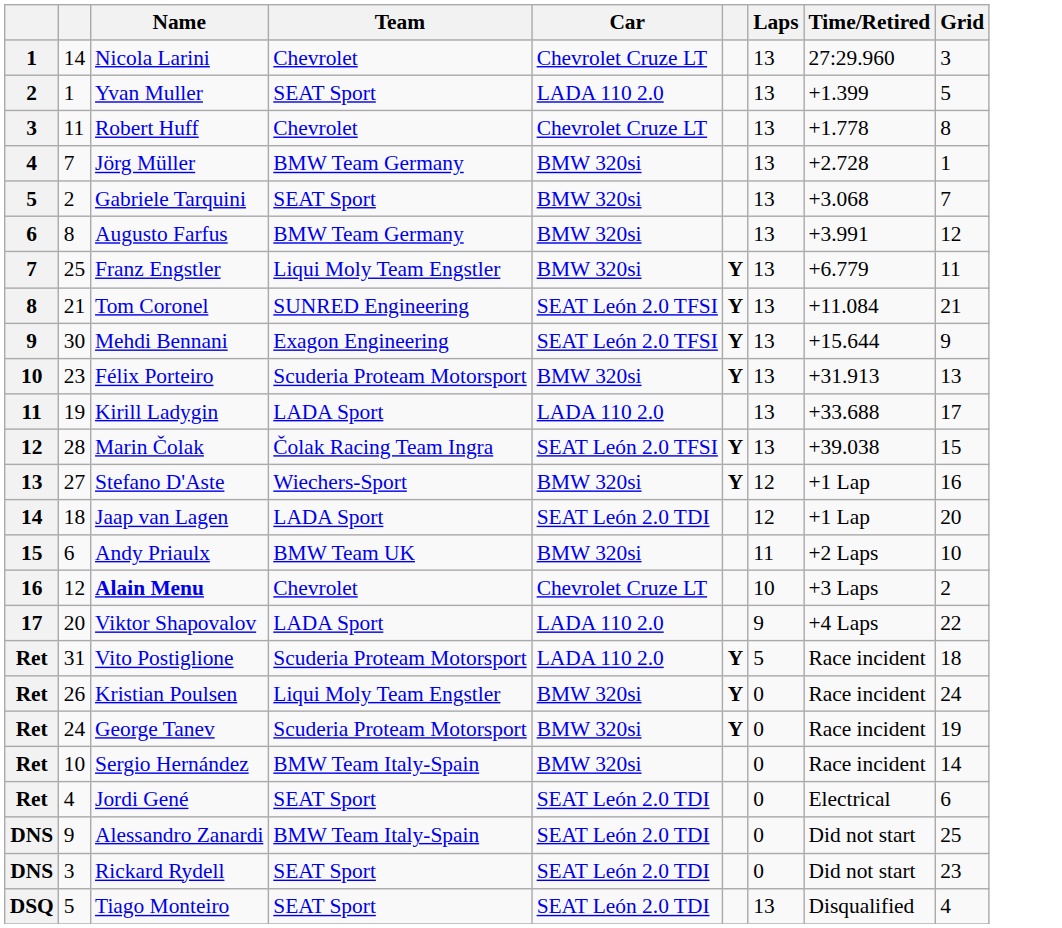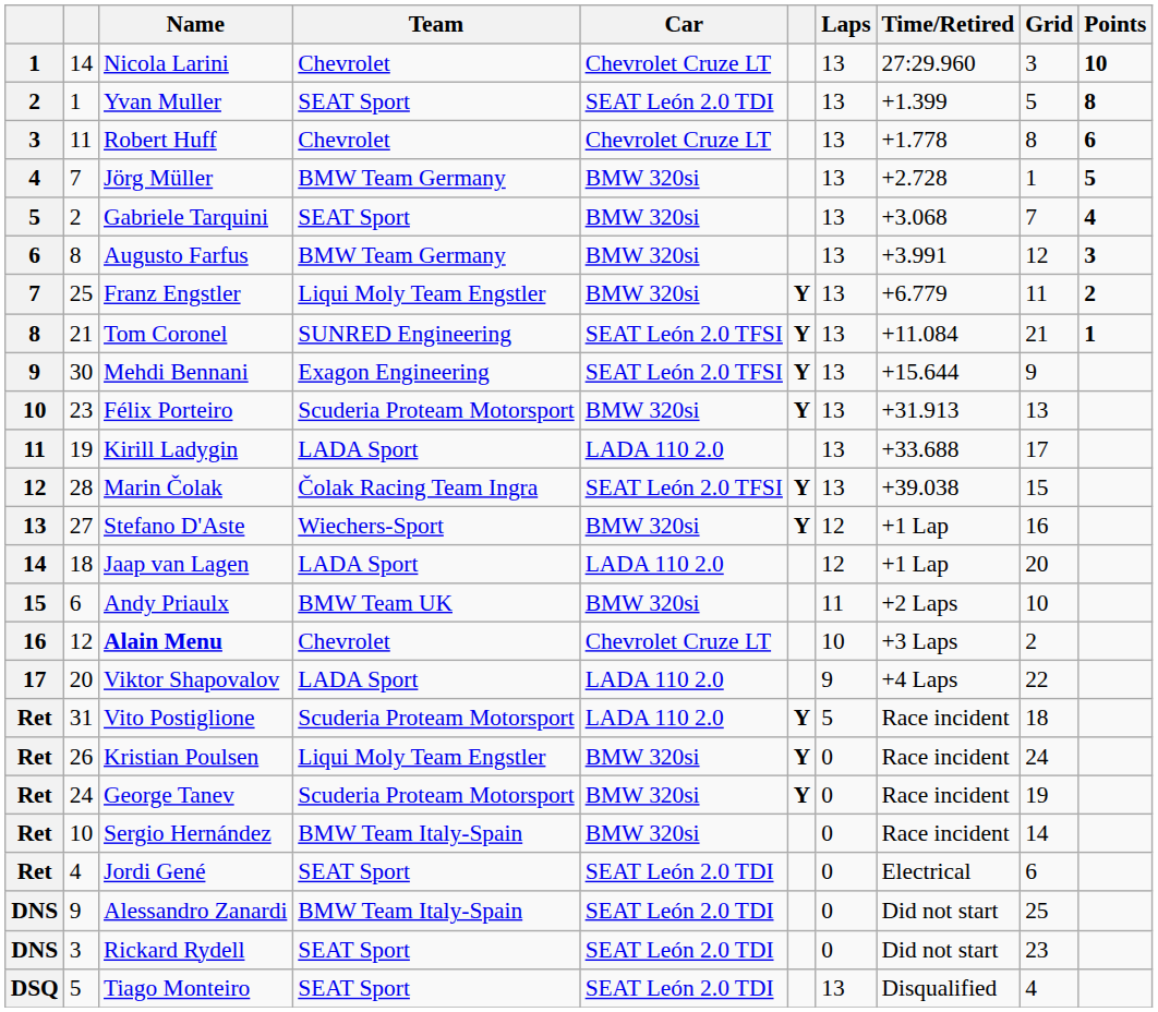+ column: Points | 10 | 8 | 6 | 5 | 4 | 3 | 2 | 1
Yvan Muller | Car: LADA 110 2.0 -> SEAT León 2.0 TDI
Jaap van Lagen | Car: SEAT León 2.0 TDI -> LADA 110 2.0
